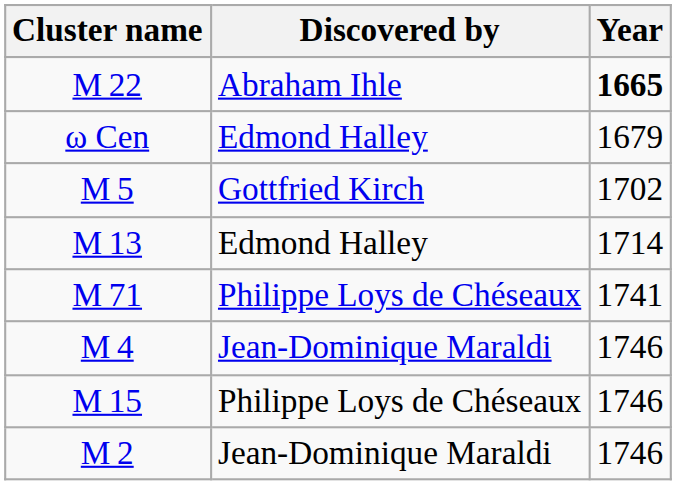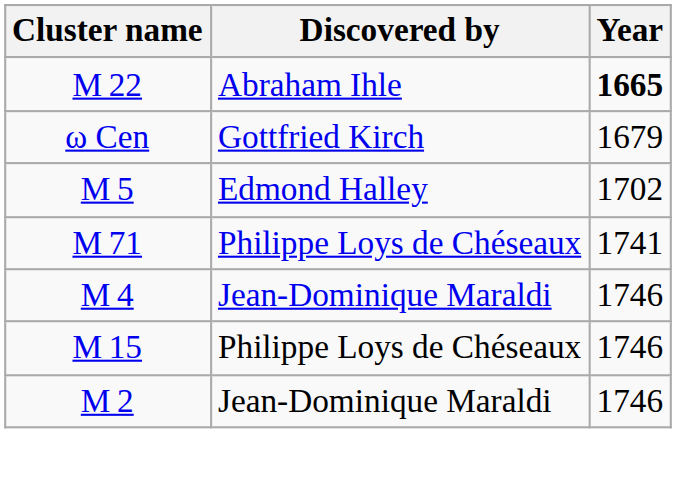ω Cen | Discovered by: Edmond Halley -> Gottfried Kirch
M 5 | Discovered by: Gottfried Kirch -> Edmond Halley
- row: M 13 | Edmond Halley | 1714
